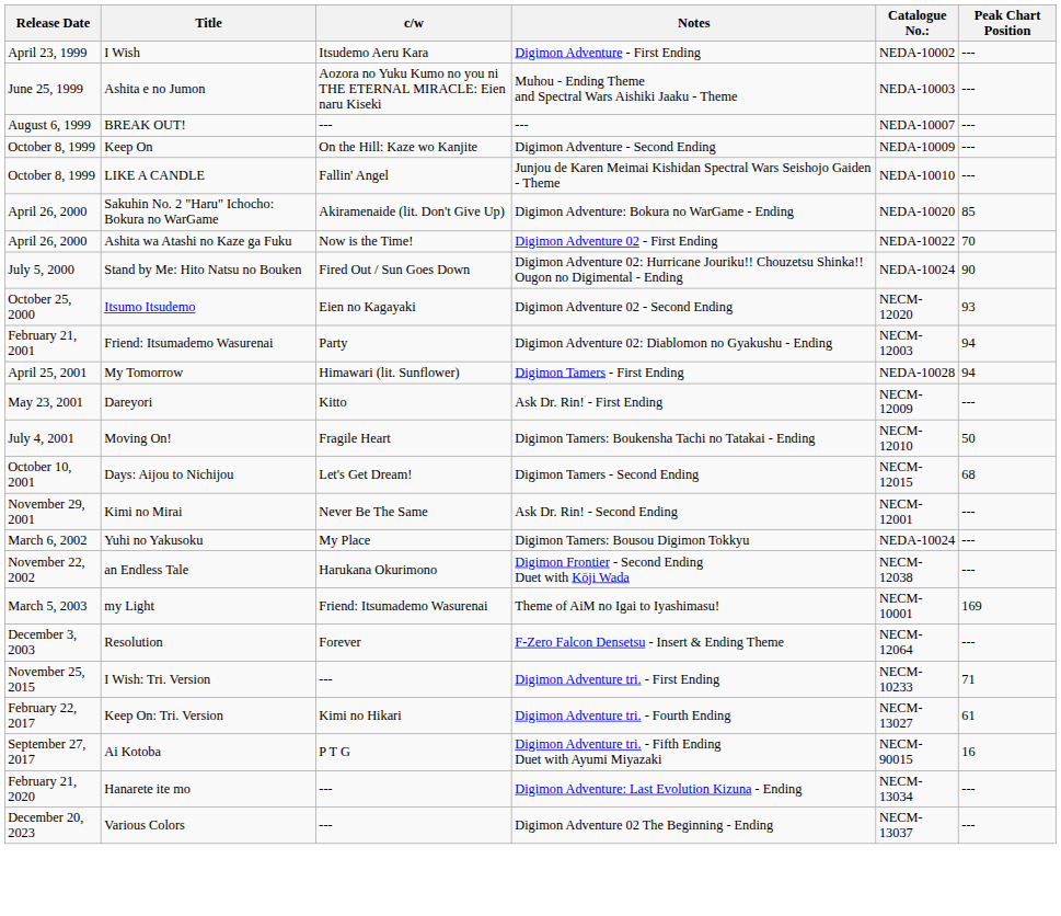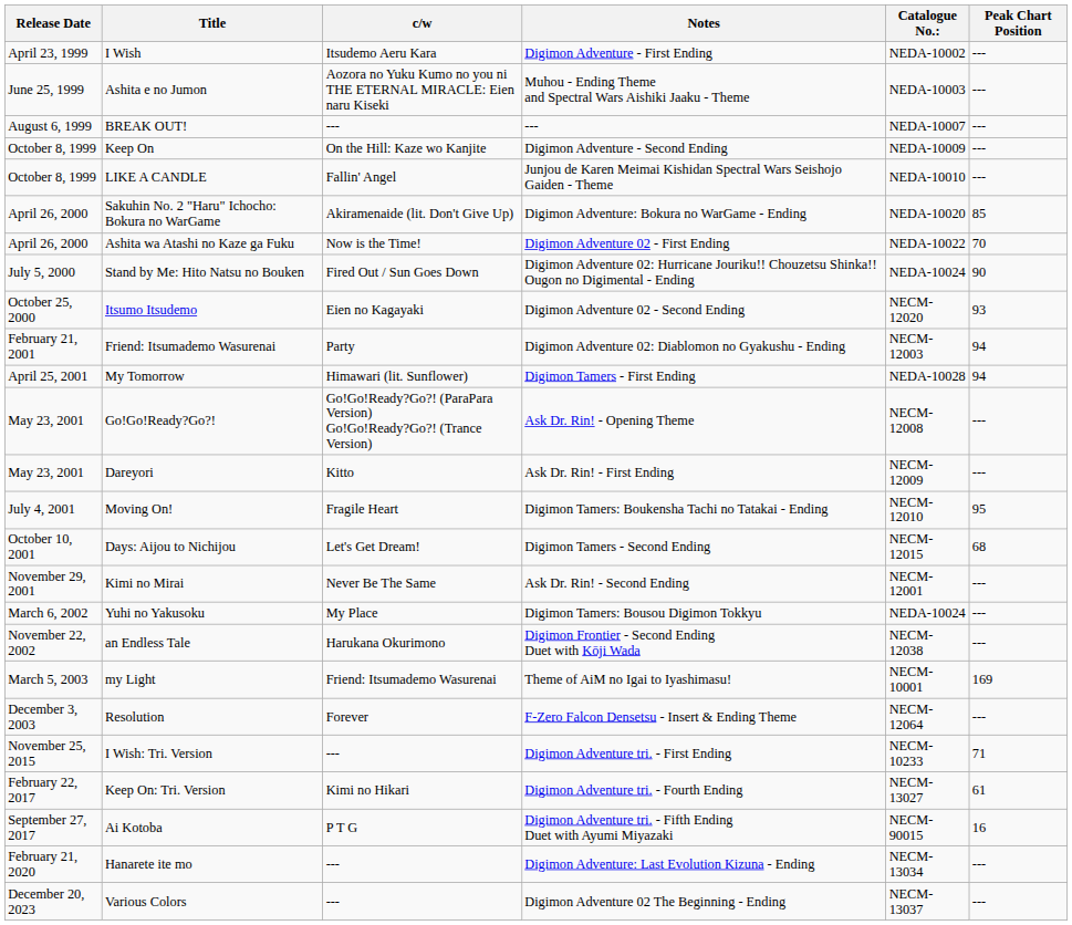+ row: May 23, 2001 | Go!Go!Ready?Go?! | Go!Go!Ready?Go?! (ParaPara Version) Go!Go!Ready?Go?! (Trance Version) | Ask Dr. Rin! - Opening Theme | NECM-12008 | ---
Moving On! | Peak Chart Position: 50 -> 95
